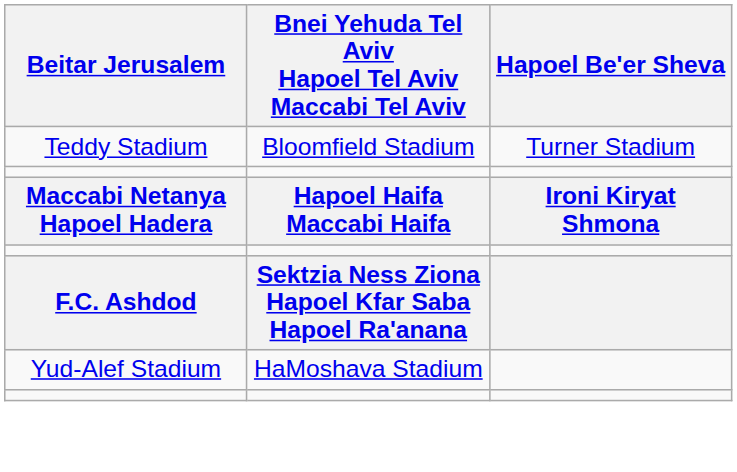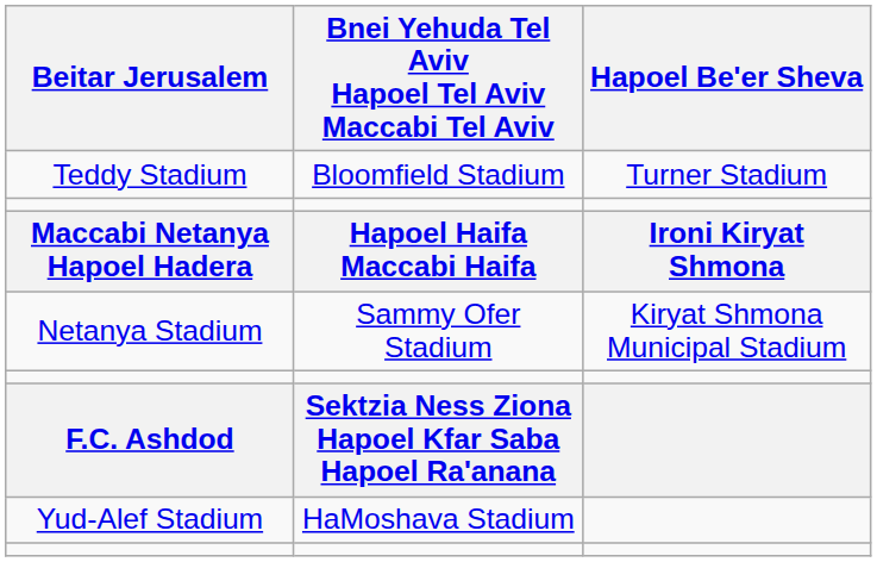+ row: Netanya Stadium | Sammy Ofer Stadium | Kiryat Shmona Municipal Stadium
